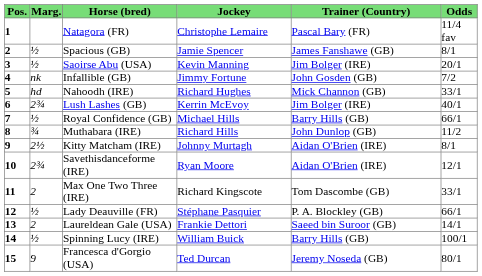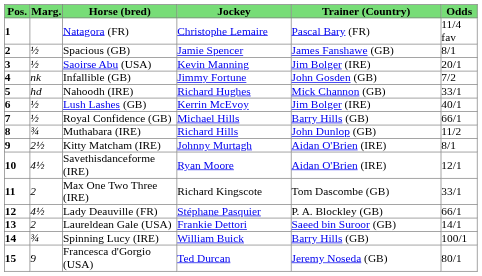Lush Lashes (GB) | Marg.: 2¾ -> ½
Savethisdanceforme (IRE) | Marg.: 2¾ -> 4½
Lady Deauville (FR) | Marg.: ½ -> 4½
Spinning Lucy (IRE) | Marg.: ½ -> ¾
